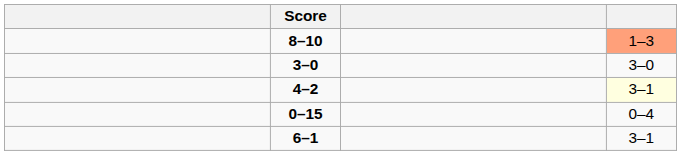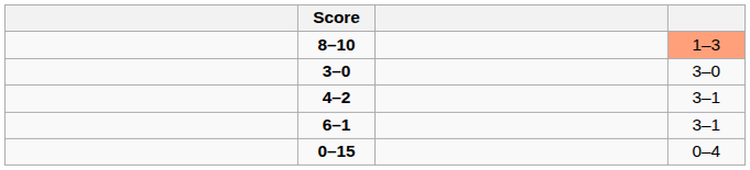4–2 | column 4: lightyellow background -> no background
rows swapped: 0–15 <-> 6–1
